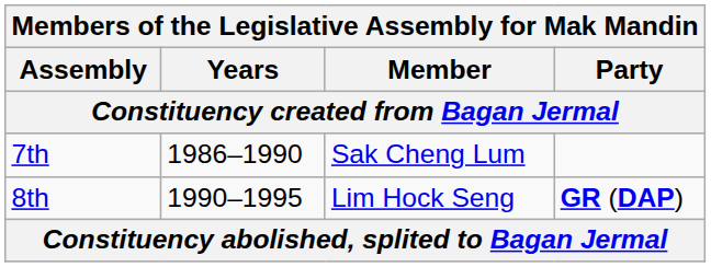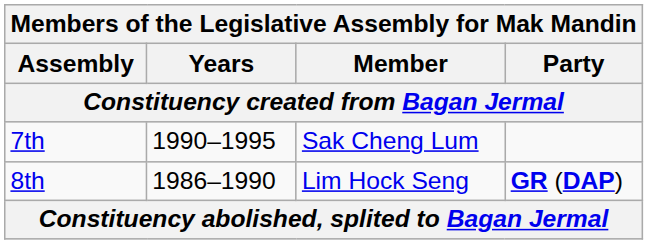7th | Years: 1986–1990 -> 1990–1995
8th | Years: 1990–1995 -> 1986–1990
